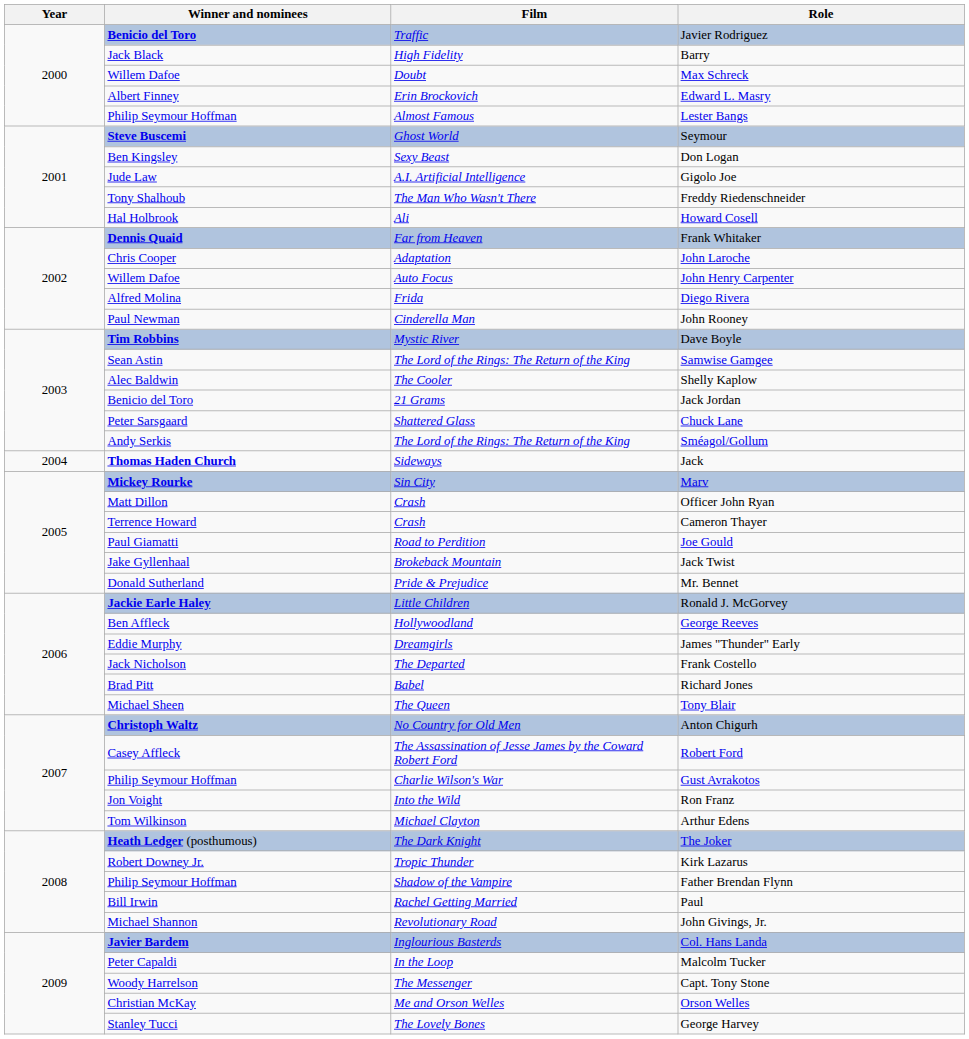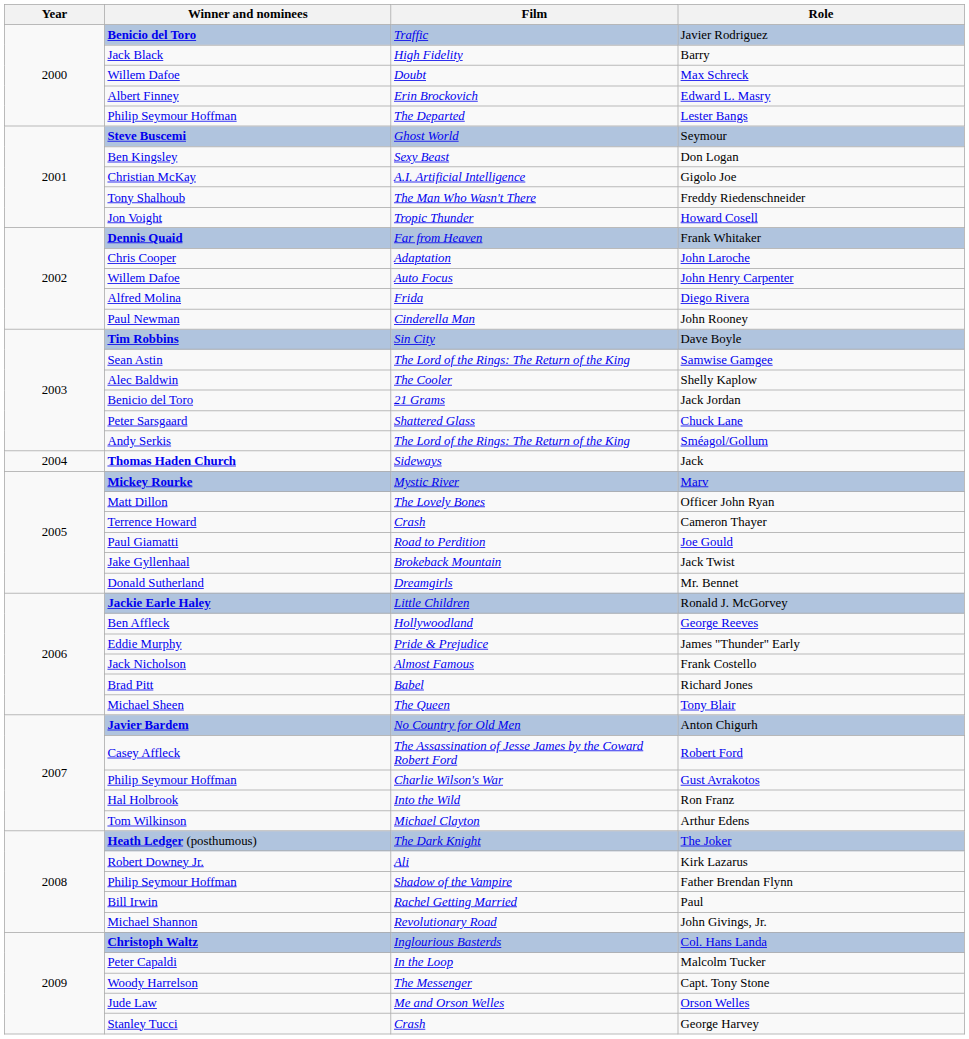Lester Bangs | Film: Almost Famous -> The Departed
Gigolo Joe | Winner and nominees: Jude Law -> Christian McKay
Howard Cosell | Winner and nominees: Hal Holbrook -> Jon Voight
Howard Cosell | Film: Ali -> Tropic Thunder
Dave Boyle | Film: Mystic River -> Sin City
Marv | Film: Sin City -> Mystic River
Officer John Ryan | Film: Crash -> The Lovely Bones
Mr. Bennet | Film: Pride & Prejudice -> Dreamgirls
James "Thunder" Early | Film: Dreamgirls -> Pride & Prejudice
Frank Costello | Film: The Departed -> Almost Famous
Anton Chigurh | Winner and nominees: Christoph Waltz -> Javier Bardem
Ron Franz | Winner and nominees: Jon Voight -> Hal Holbrook
Kirk Lazarus | Film: Tropic Thunder -> Ali
Col. Hans Landa | Winner and nominees: Javier Bardem -> Christoph Waltz
Orson Welles | Winner and nominees: Christian McKay -> Jude Law
George Harvey | Film: The Lovely Bones -> Crash
